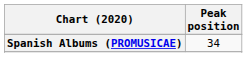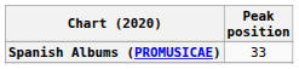Spanish Albums (PROMUSICAE) | Peak position: 34 -> 33
